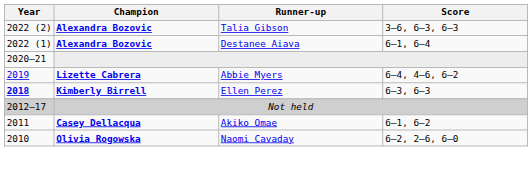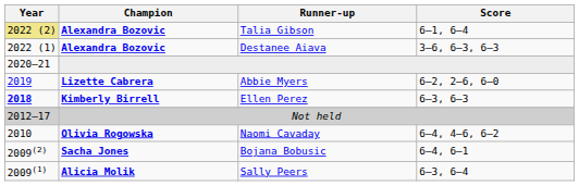Talia Gibson | Year: no background -> khaki background
Talia Gibson | Score: 3–6, 6–3, 6–3 -> 6–1, 6–4
Destanee Aiava | Score: 6–1, 6–4 -> 3–6, 6–3, 6–3
Abbie Myers | Score: 6–4, 4–6, 6–2 -> 6–2, 2–6, 6–0
- row: 2011 | Casey Dellacqua | Akiko Omae | 6–1, 6–2
Naomi Cavaday | Score: 6–2, 2–6, 6–0 -> 6–4, 4–6, 6–2
+ row: 2009(2) | Sacha Jones | Bojana Bobusic | 6–4, 6–1
+ row: 2009(1) | Alicia Molik | Sally Peers | 6–3, 6–4
